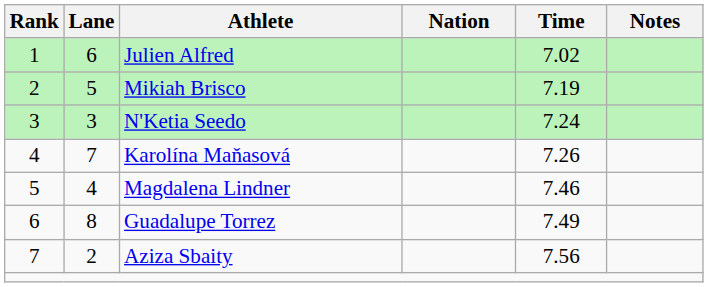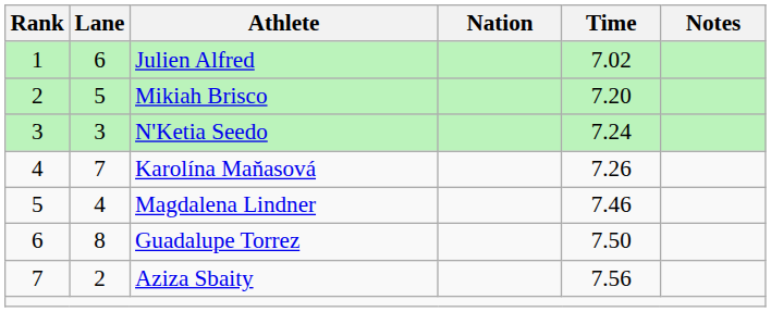Mikiah Brisco | Time: 7.19 -> 7.20
Guadalupe Torrez | Time: 7.49 -> 7.50
